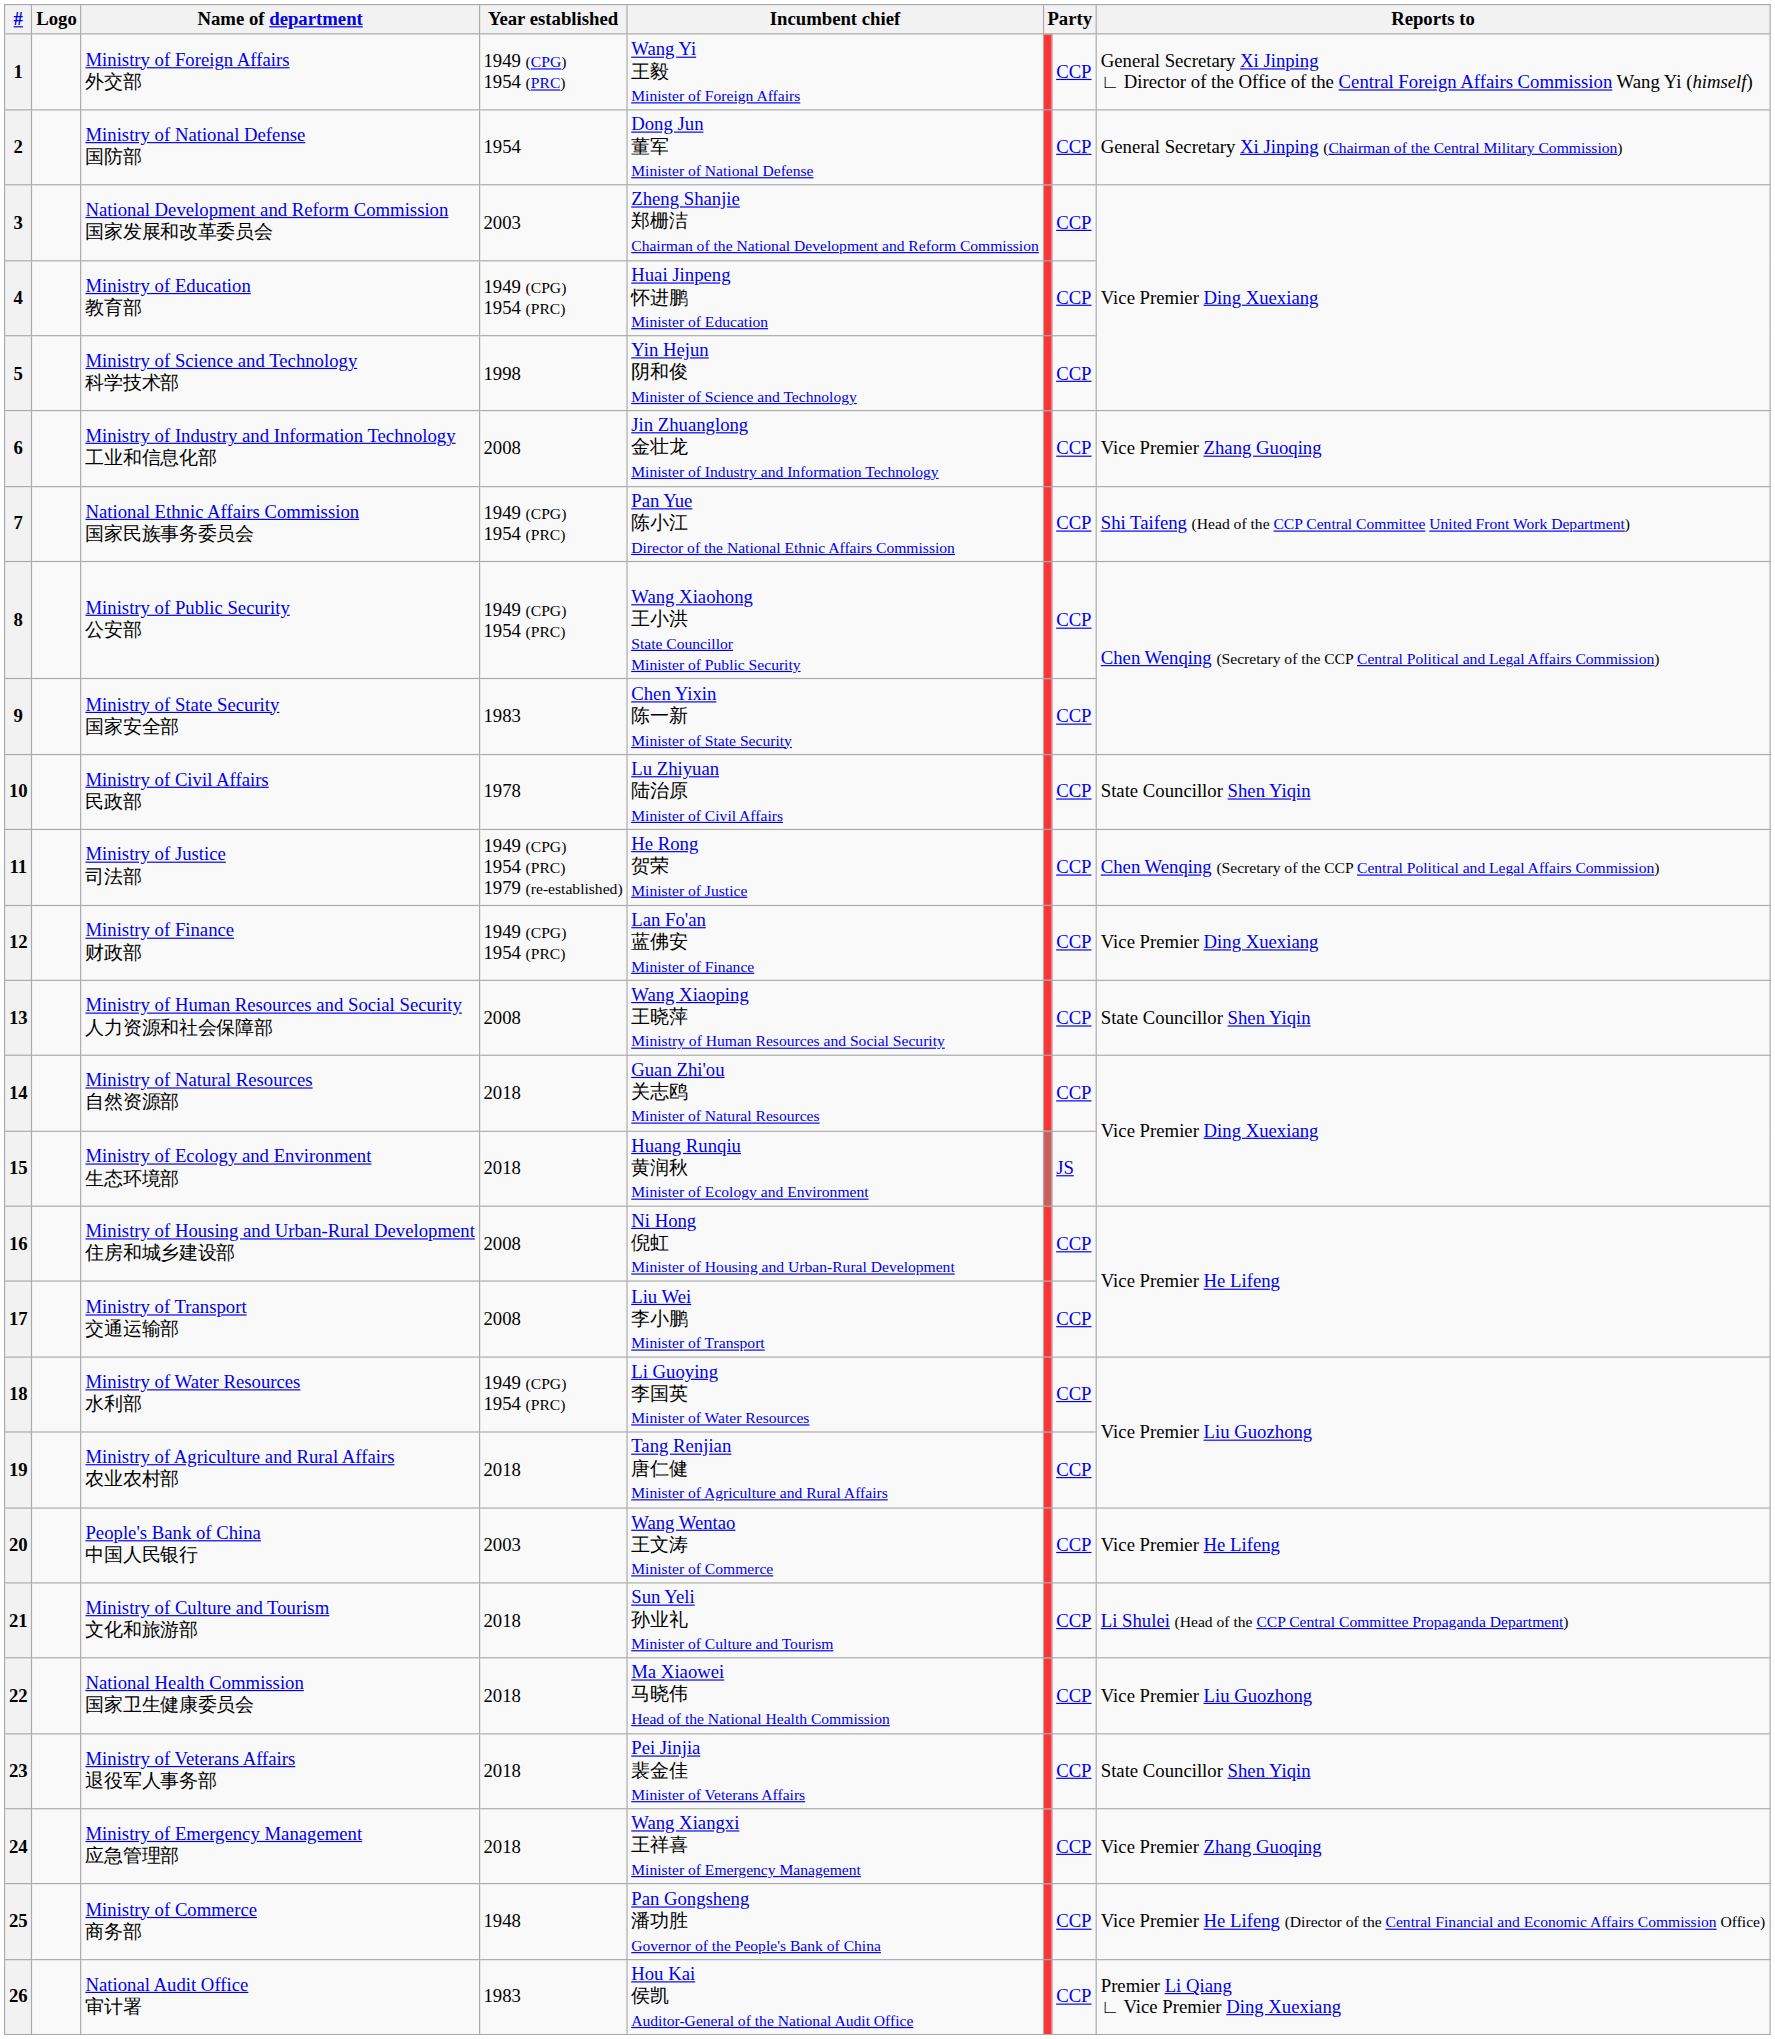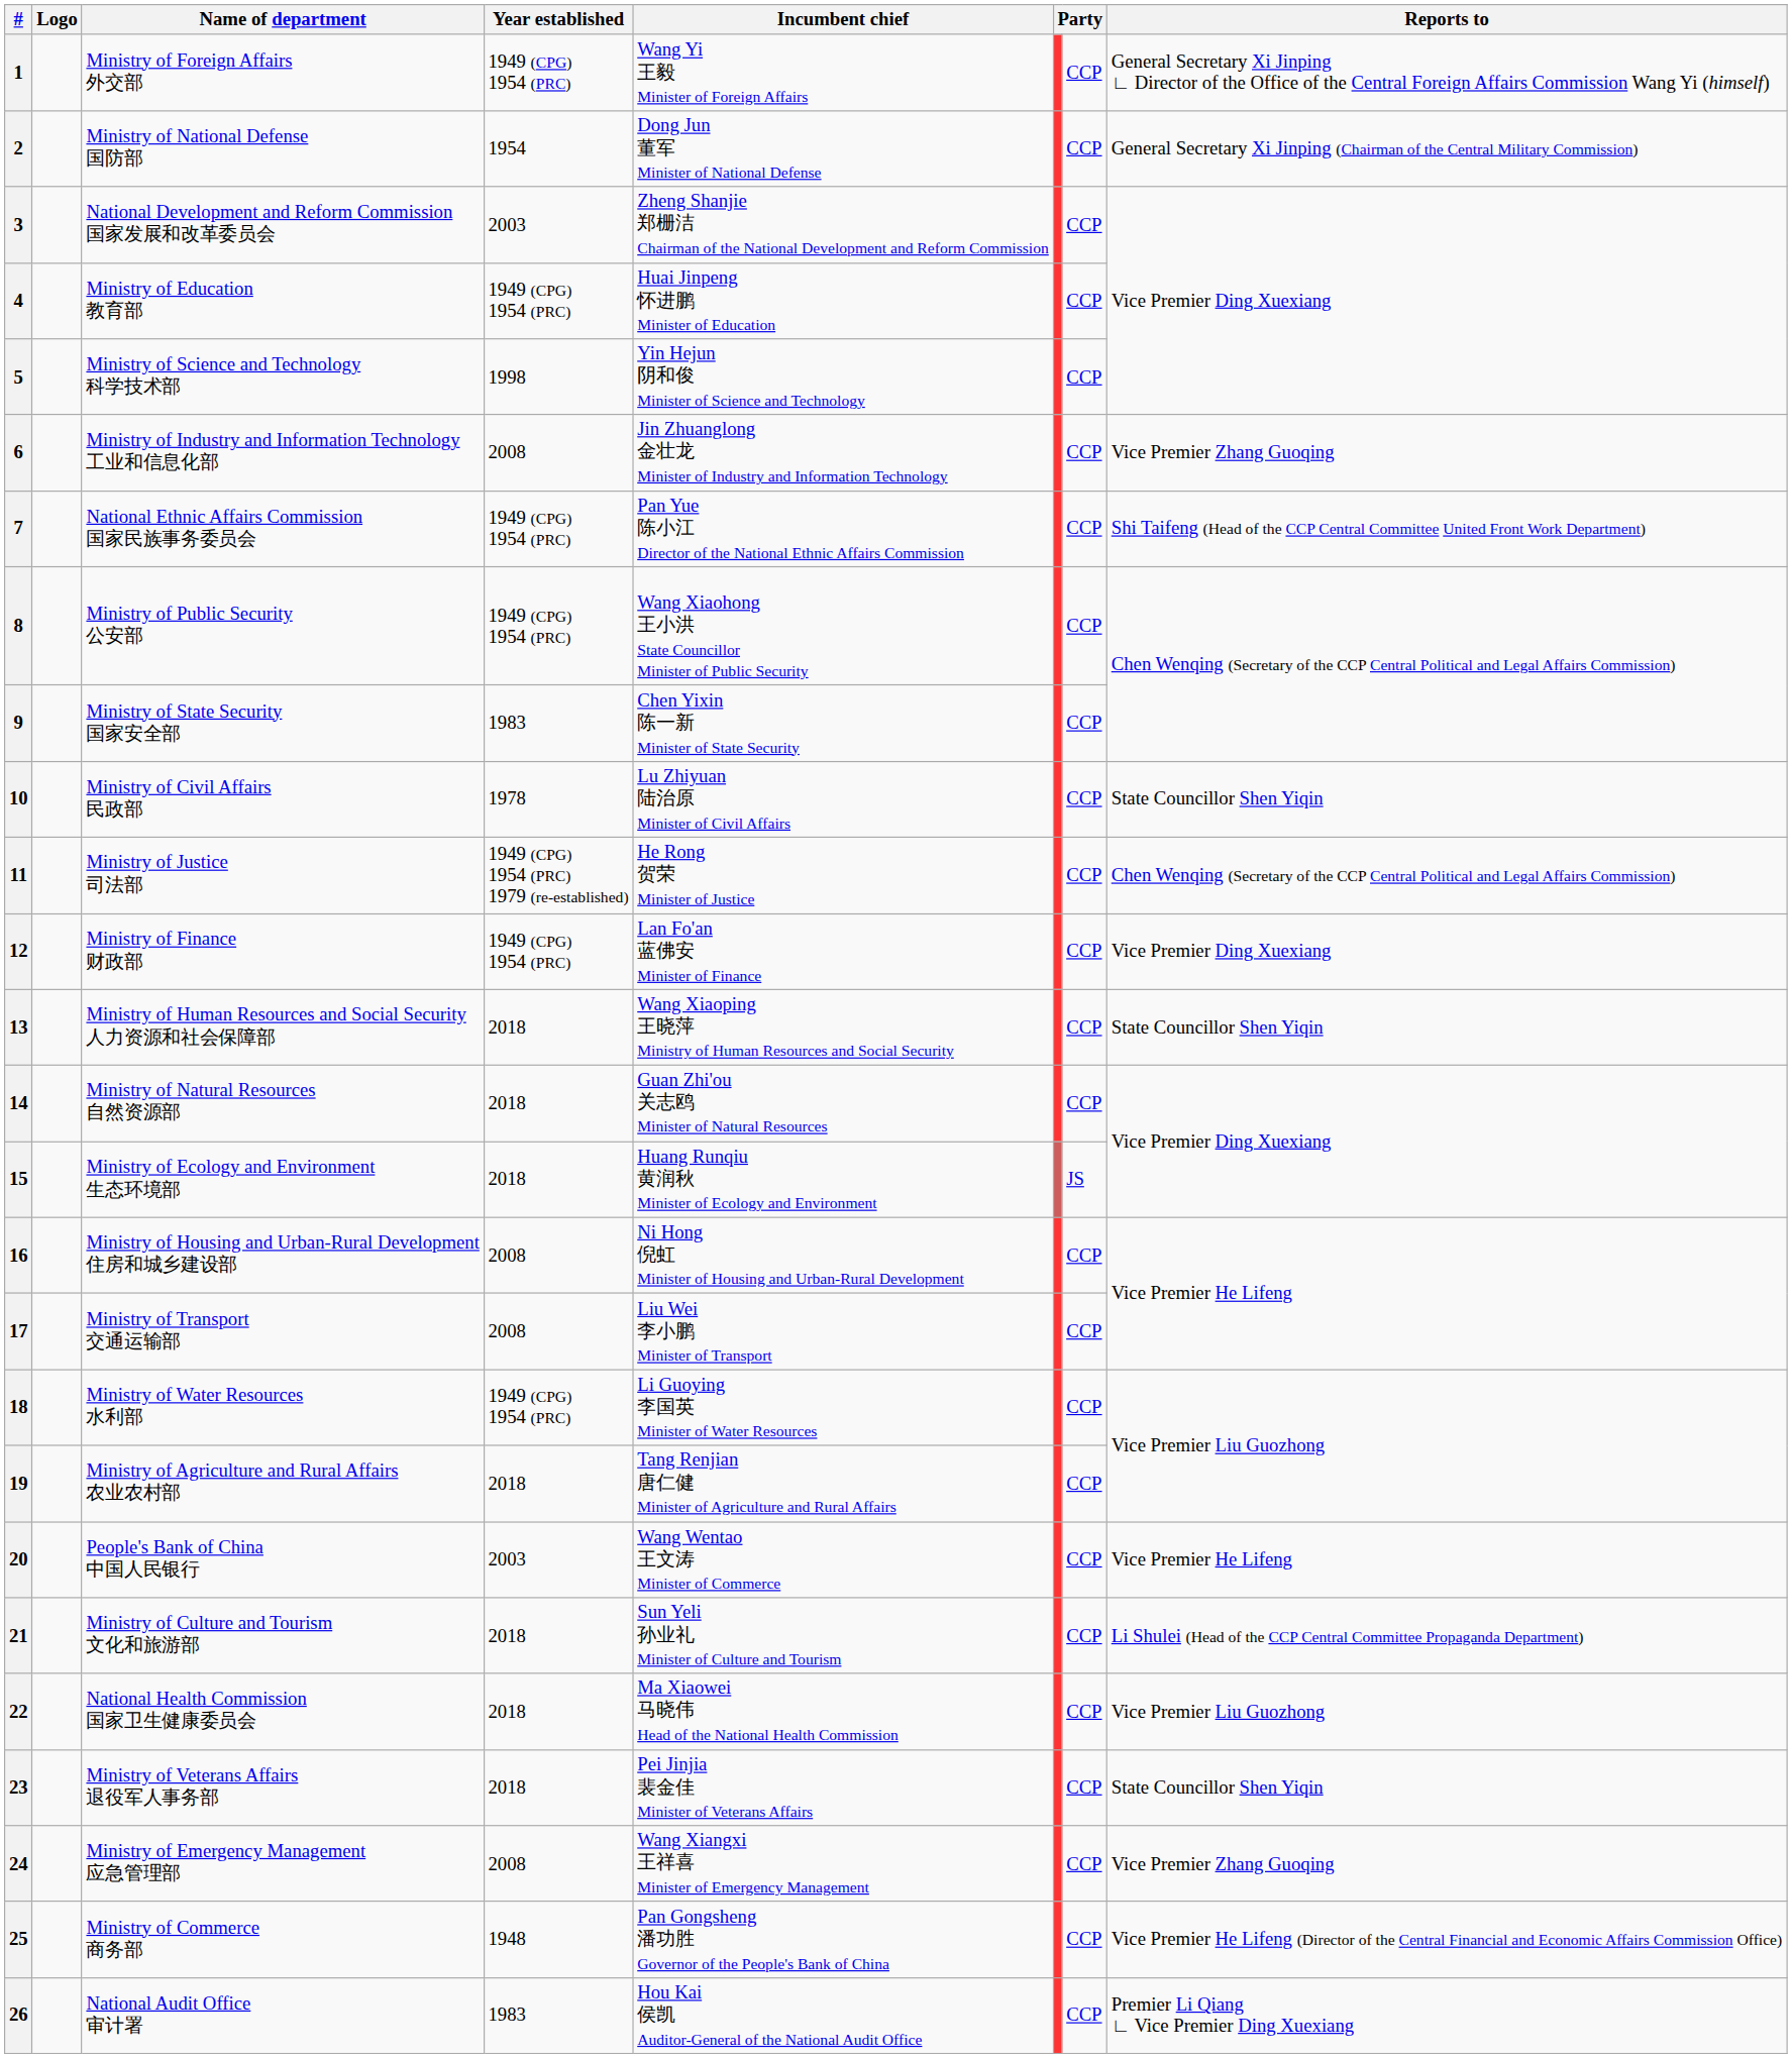13 | Year established: 2008 -> 2018
24 | Year established: 2018 -> 2008
